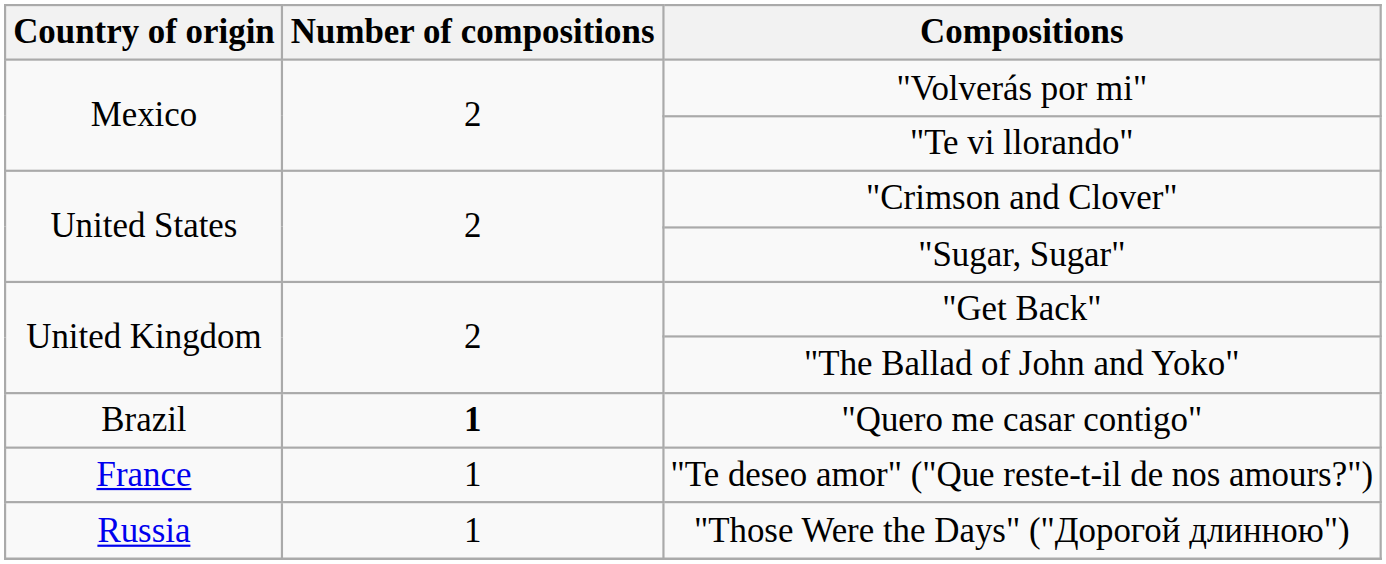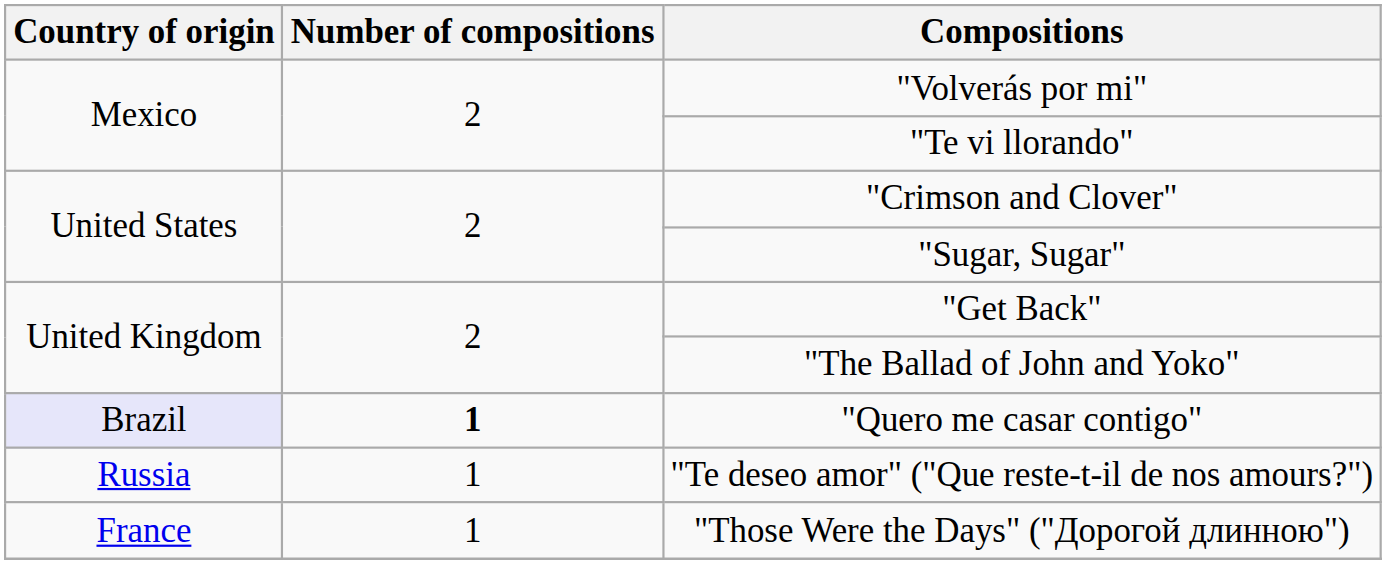"Quero me casar contigo" | Country of origin: no background -> lavender background
"Te deseo amor" ("Que reste-t-il de nos amours?") | Country of origin: France -> Russia
"Those Were the Days" ("Дорогой длинною") | Country of origin: Russia -> France
